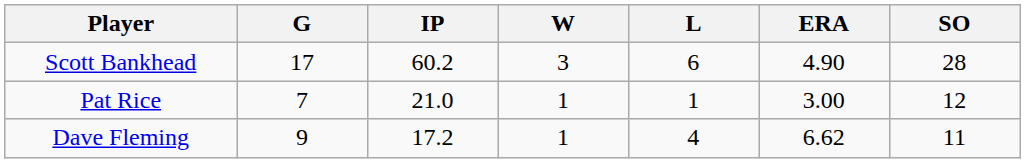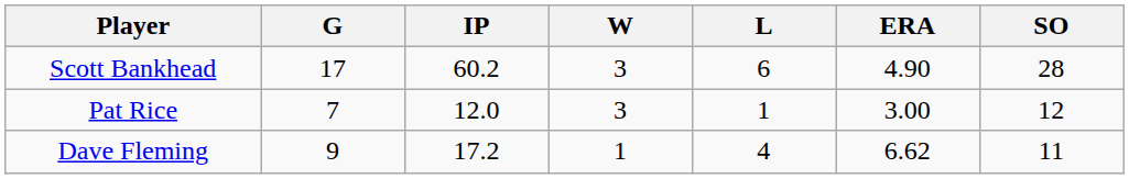Pat Rice | IP: 21.0 -> 12.0
Pat Rice | W: 1 -> 3
